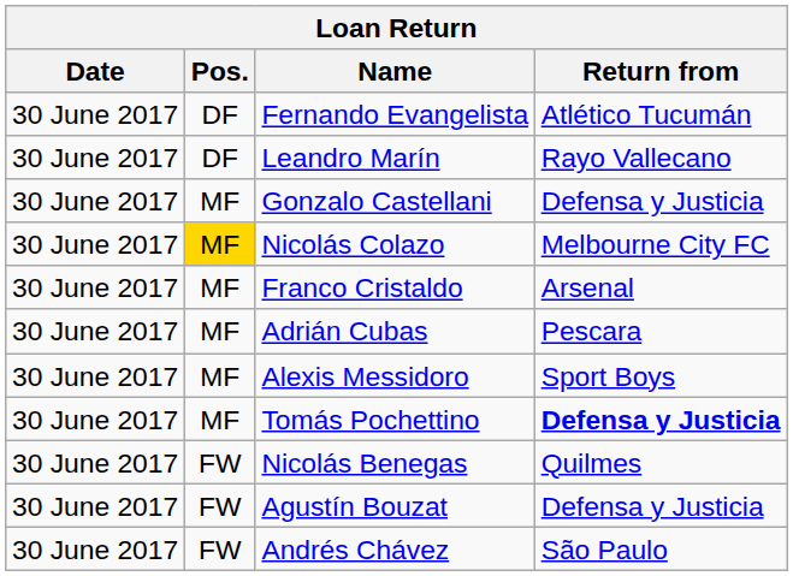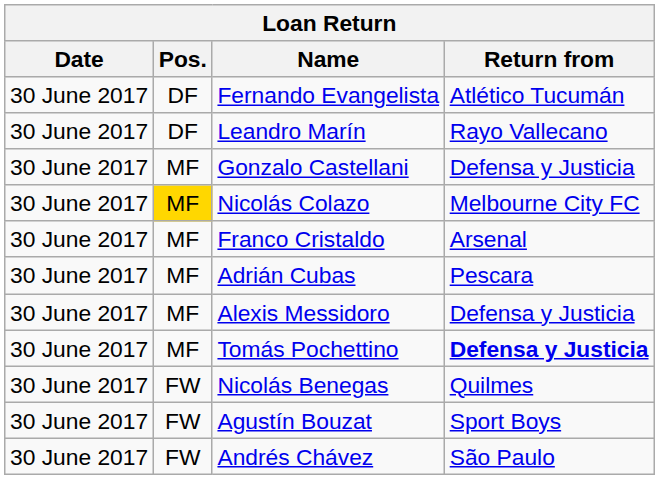Alexis Messidoro | Return from: Sport Boys -> Defensa y Justicia
Agustín Bouzat | Return from: Defensa y Justicia -> Sport Boys
